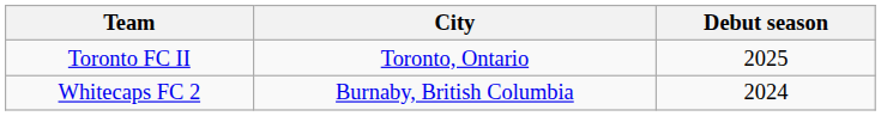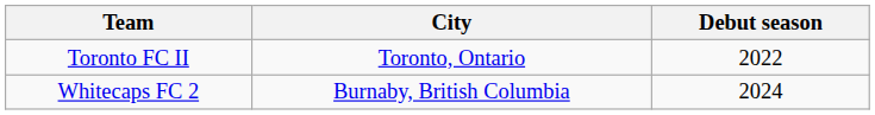Toronto FC II | Debut season: 2025 -> 2022
